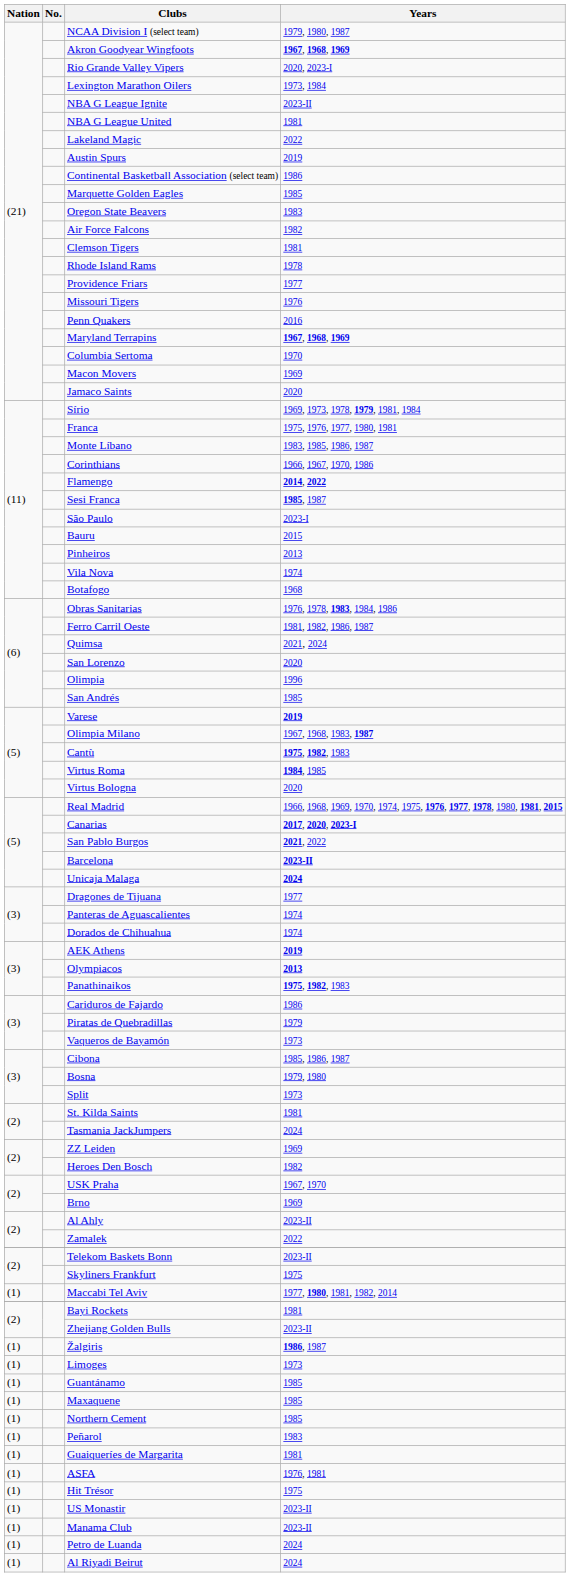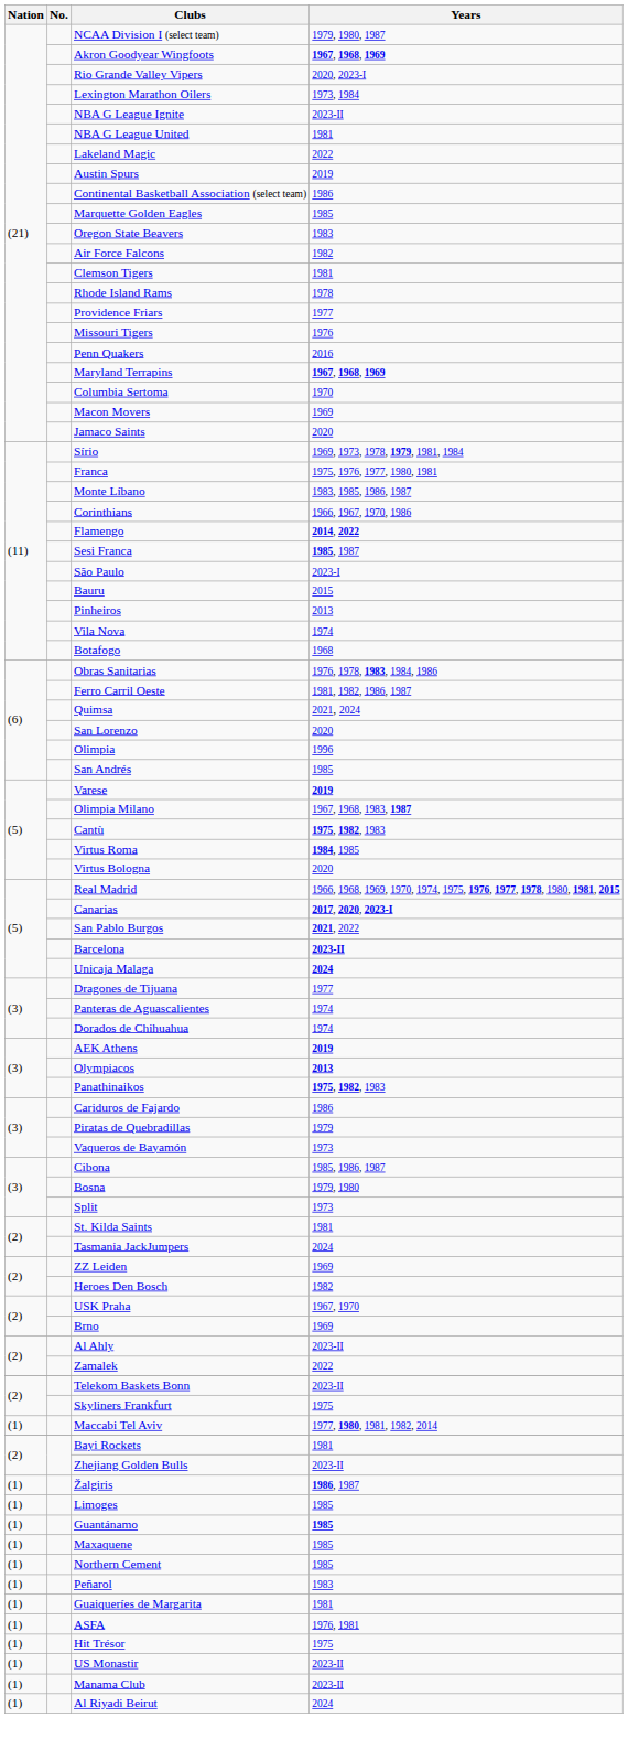Limoges | Years: 1973 -> 1985
Guantánamo | Years: normal -> bold
- row: (1) | Petro de Luanda | 2024
